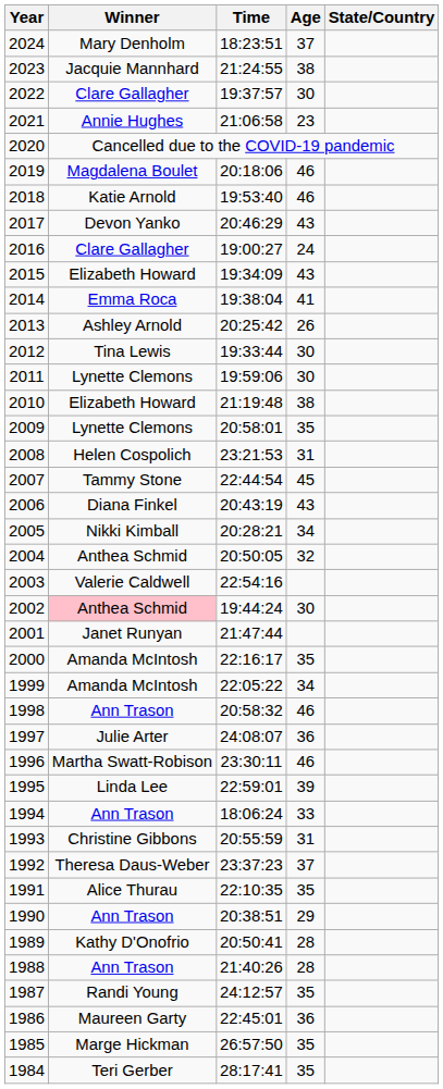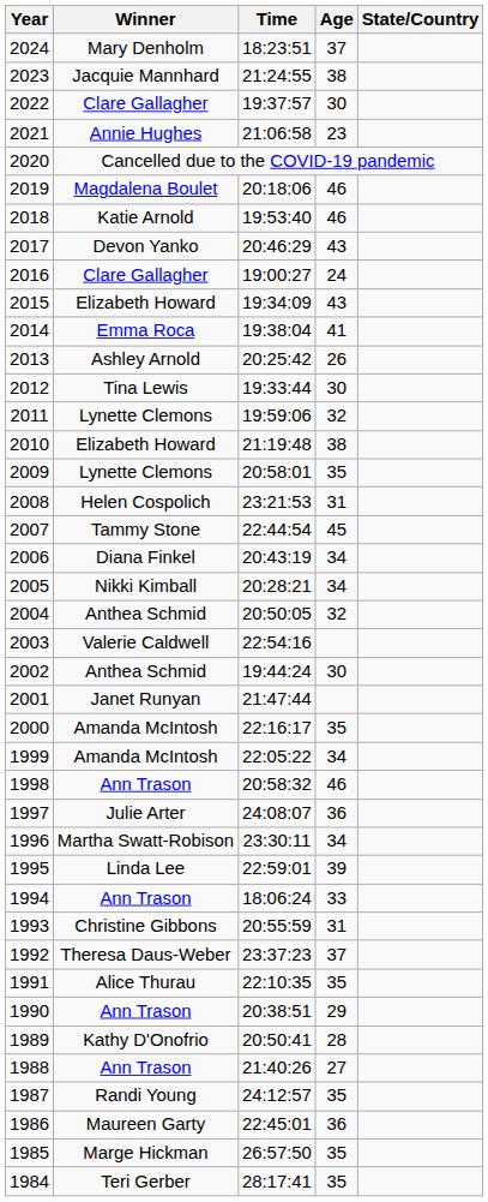2011 | Age: 30 -> 32
2006 | Age: 43 -> 34
2002 | Winner: pink background -> no background
1996 | Age: 46 -> 34
1988 | Age: 28 -> 27
